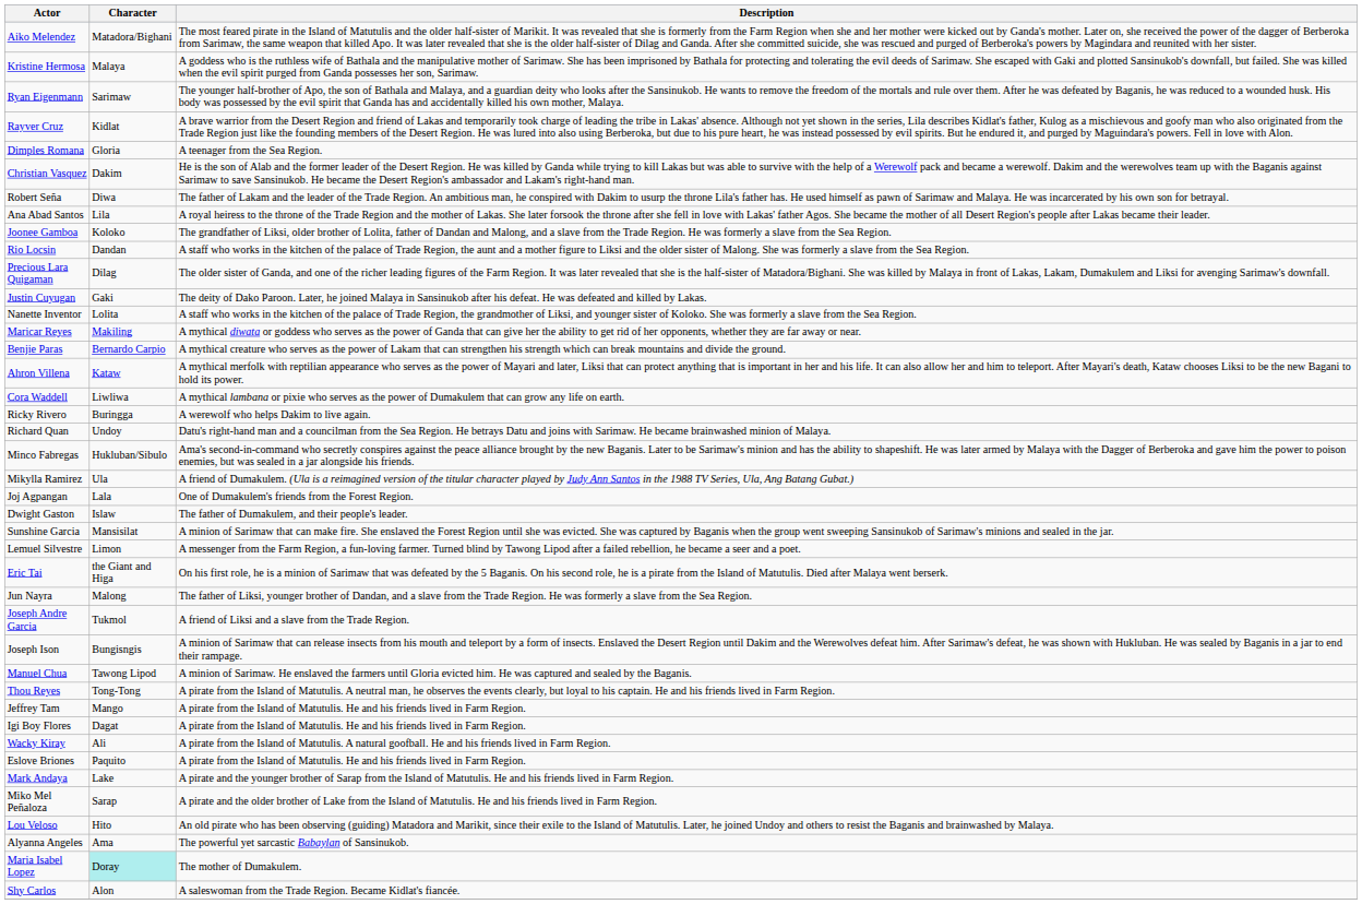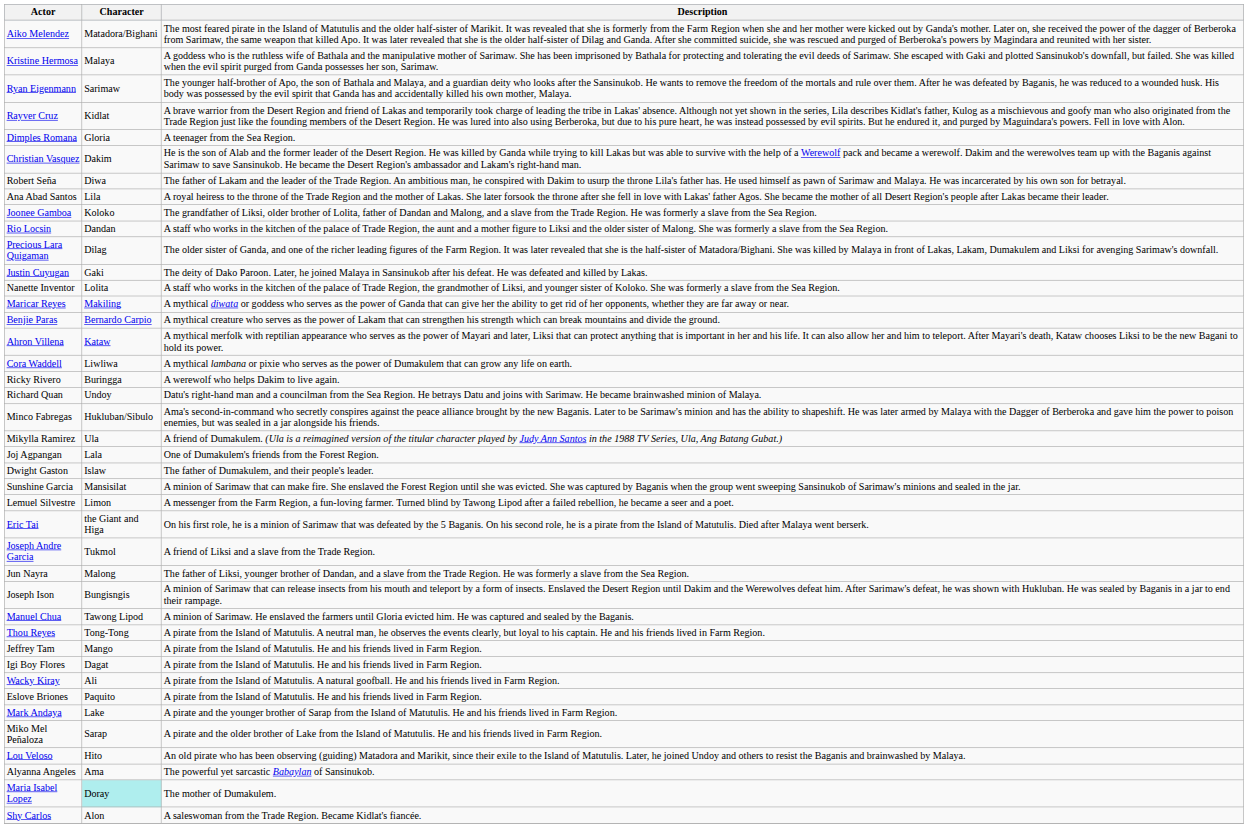rows swapped: Jun Nayra <-> Joseph Andre Garcia
